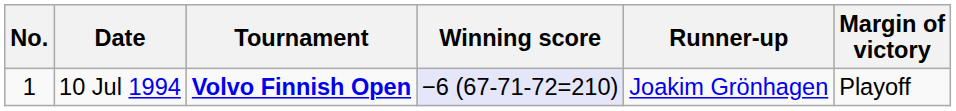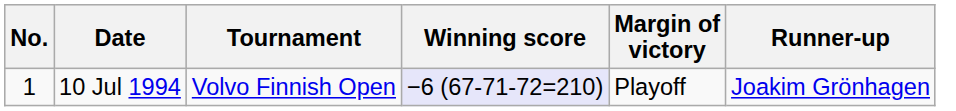columns swapped: Margin of victory <-> Runner-up
10 Jul 1994 | Tournament: bold -> normal
